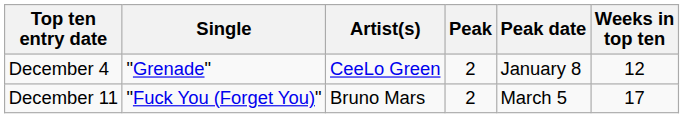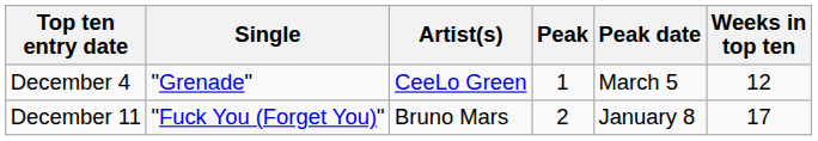December 4 | Peak: 2 -> 1
December 4 | Peak date: January 8 -> March 5
December 11 | Peak date: March 5 -> January 8
